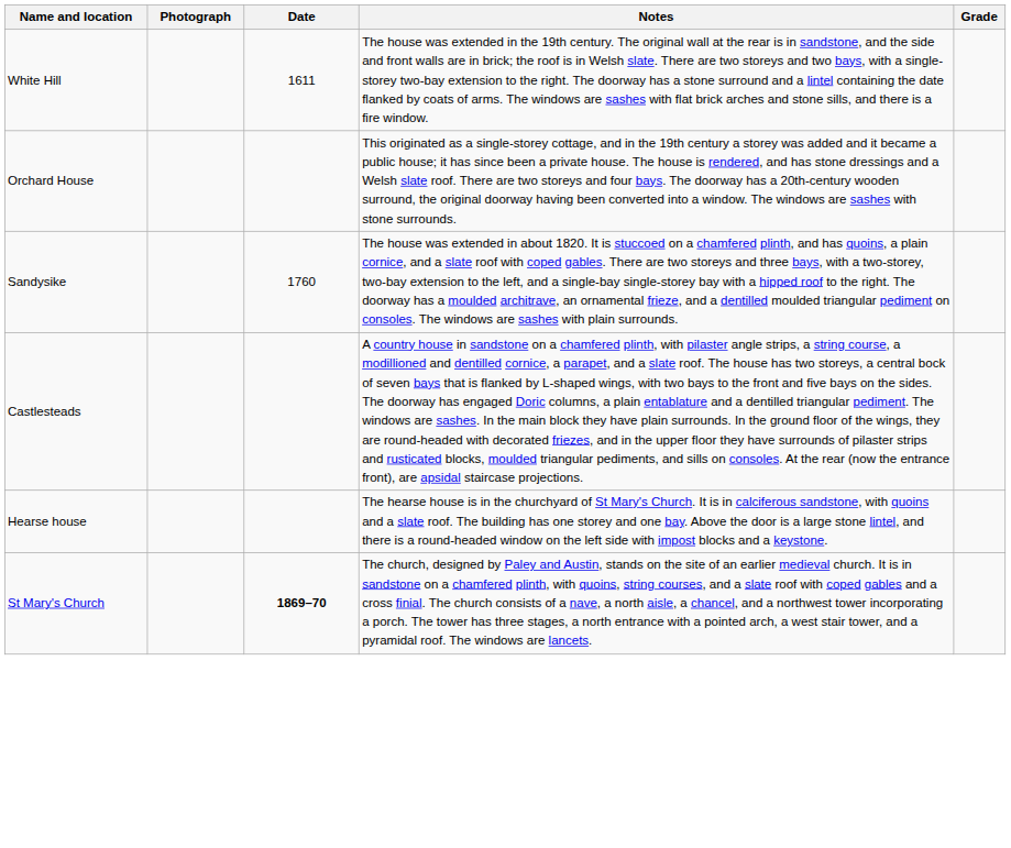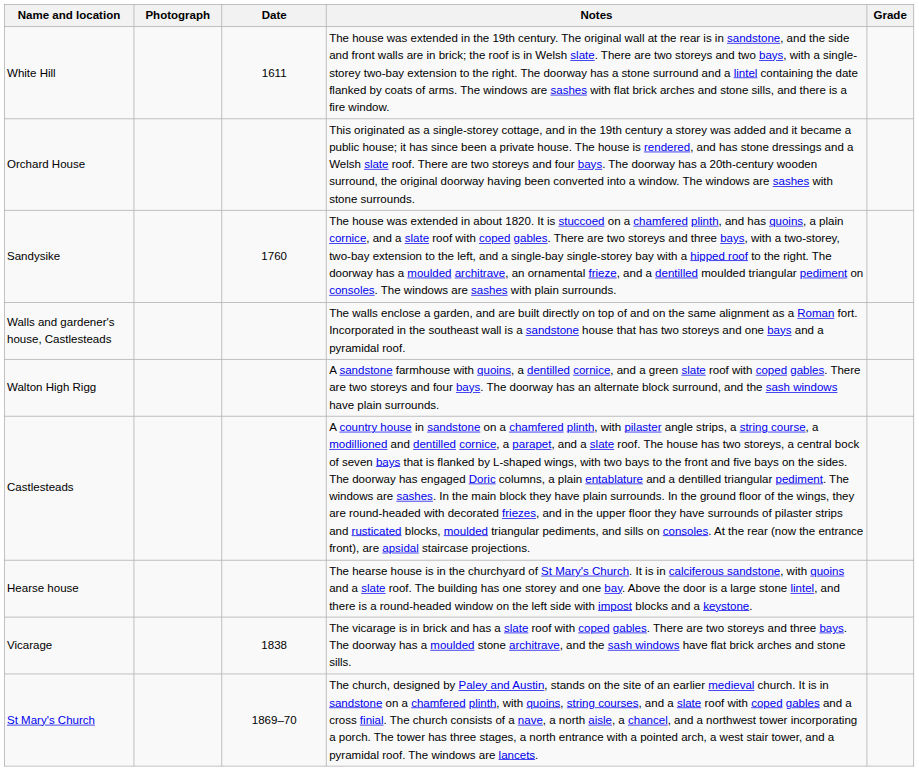+ row: Walls and gardener's house, Castlesteads | The walls enclose a garden, and are built directly on top of and on the same alignment as a Roman fort. Incorporated in the southeast wall is a sandstone house that has two storeys and one bays and a pyramidal roof.
+ row: Walton High Rigg | A sandstone farmhouse with quoins, a dentilled cornice, and a green slate roof with coped gables. There are two storeys and four bays. The doorway has an alternate block surround, and the sash windows have plain surrounds.
+ row: Vicarage | 1838 | The vicarage is in brick and has a slate roof with coped gables. There are two storeys and three bays. The doorway has a moulded stone architrave, and the sash windows have flat brick arches and stone sills.
St Mary's Church | Date: bold -> normal
